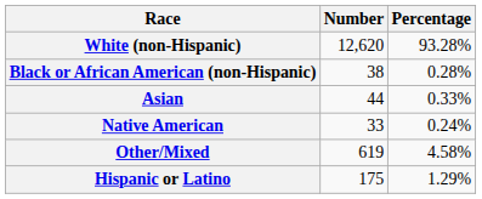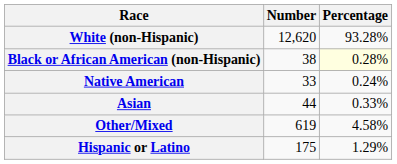Black or African American (non-Hispanic) | Percentage: no background -> lightyellow background
rows swapped: Native American <-> Asian
